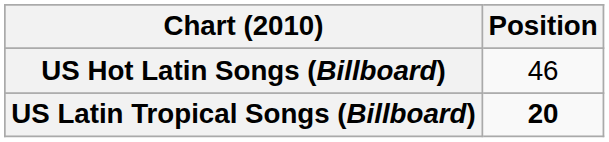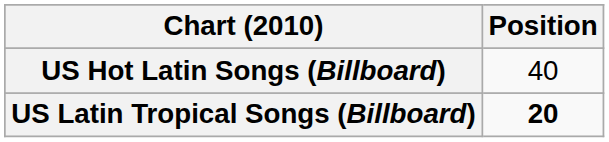US Hot Latin Songs (Billboard) | Position: 46 -> 40
